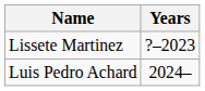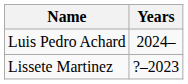rows swapped: Lissete Martinez <-> Luis Pedro Achard
